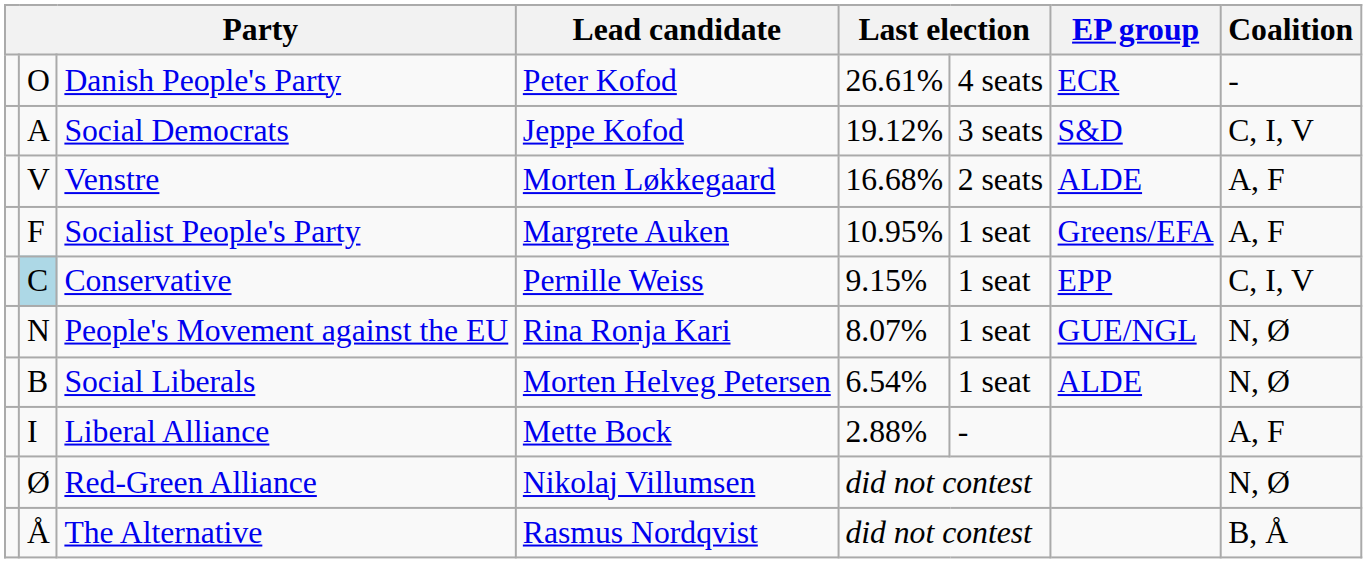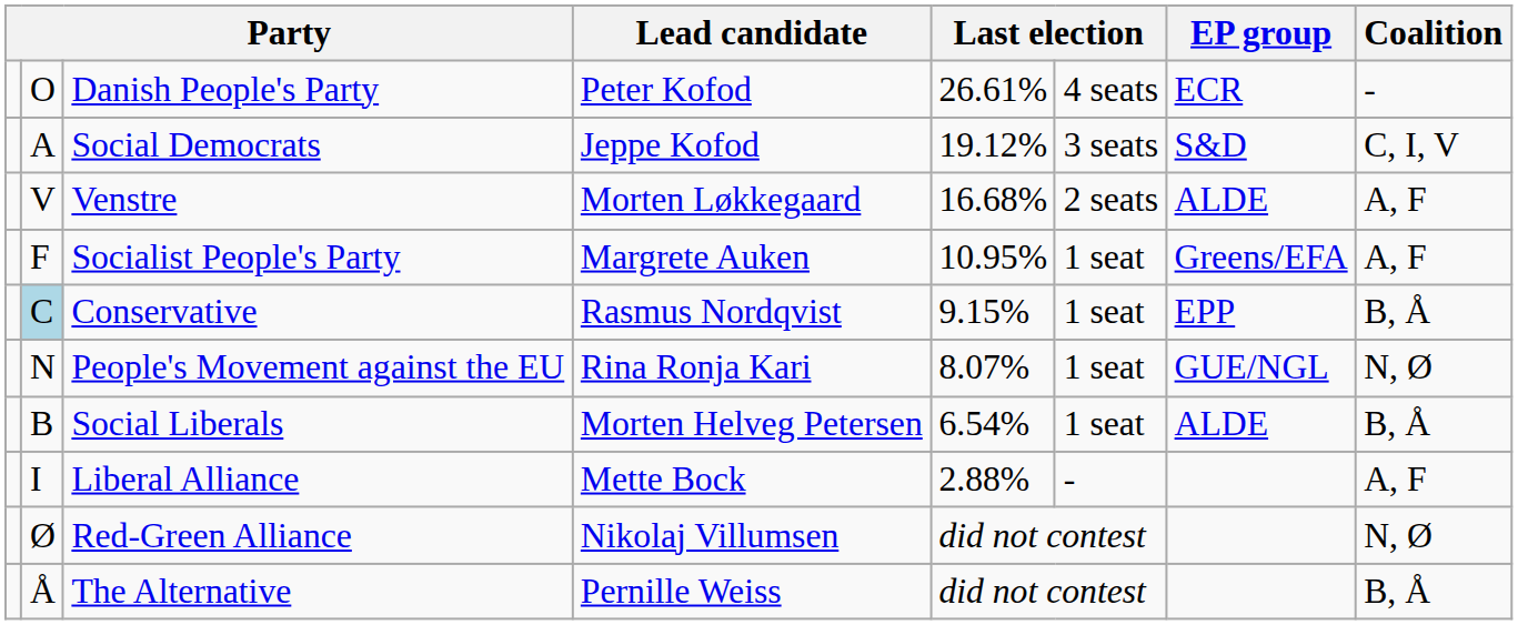Conservative | Lead candidate: Pernille Weiss -> Rasmus Nordqvist
Conservative | Coalition: C, I, V -> B, Å
Social Liberals | Coalition: N, Ø -> B, Å
The Alternative | Lead candidate: Rasmus Nordqvist -> Pernille Weiss
